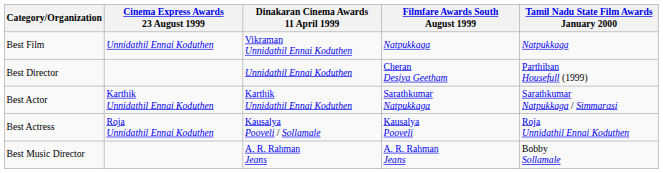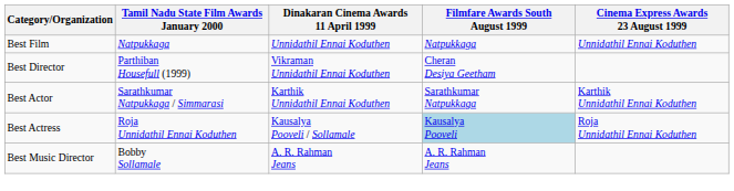columns swapped: Cinema Express Awards 23 August 1999 <-> Tamil Nadu State Film Awards January 2000
Best Film | Dinakaran Cinema Awards 11 April 1999: Vikraman Unnidathil Ennai Koduthen -> Unnidathil Ennai Koduthen
Best Director | Dinakaran Cinema Awards 11 April 1999: Unnidathil Ennai Koduthen -> Vikraman Unnidathil Ennai Koduthen
Best Actress | Filmfare Awards South August 1999: no background -> lightblue background
